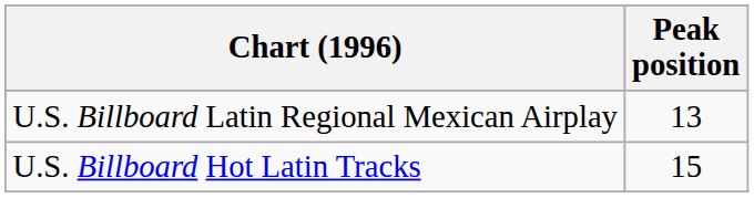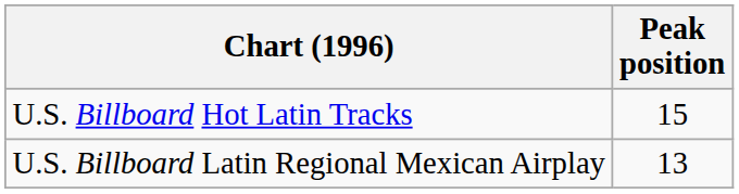rows swapped: U.S. Billboard Hot Latin Tracks <-> U.S. Billboard Latin Regional Mexican Airplay
